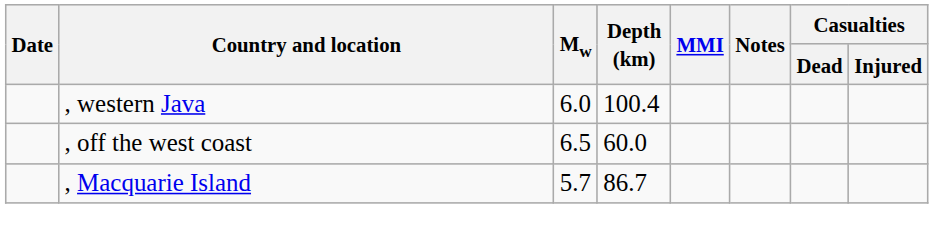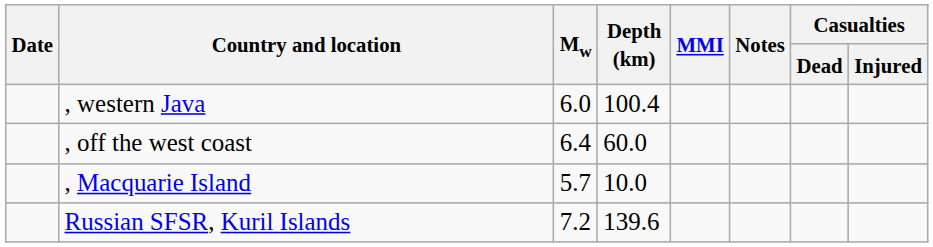, off the west coast | Mw: 6.5 -> 6.4
, Macquarie Island | Depth (km): 86.7 -> 10.0
+ row: Russian SFSR, Kuril Islands | 7.2 | 139.6
